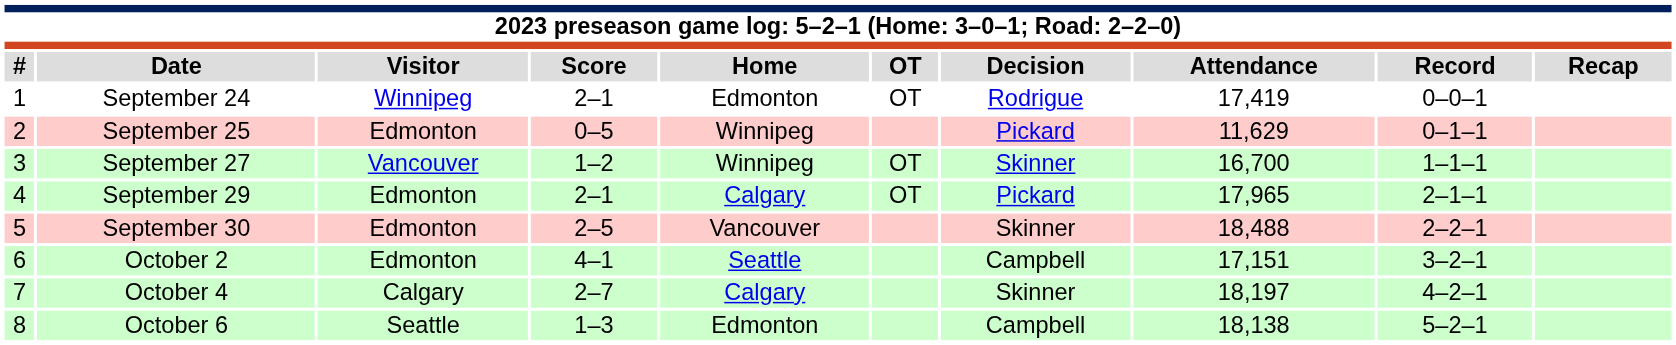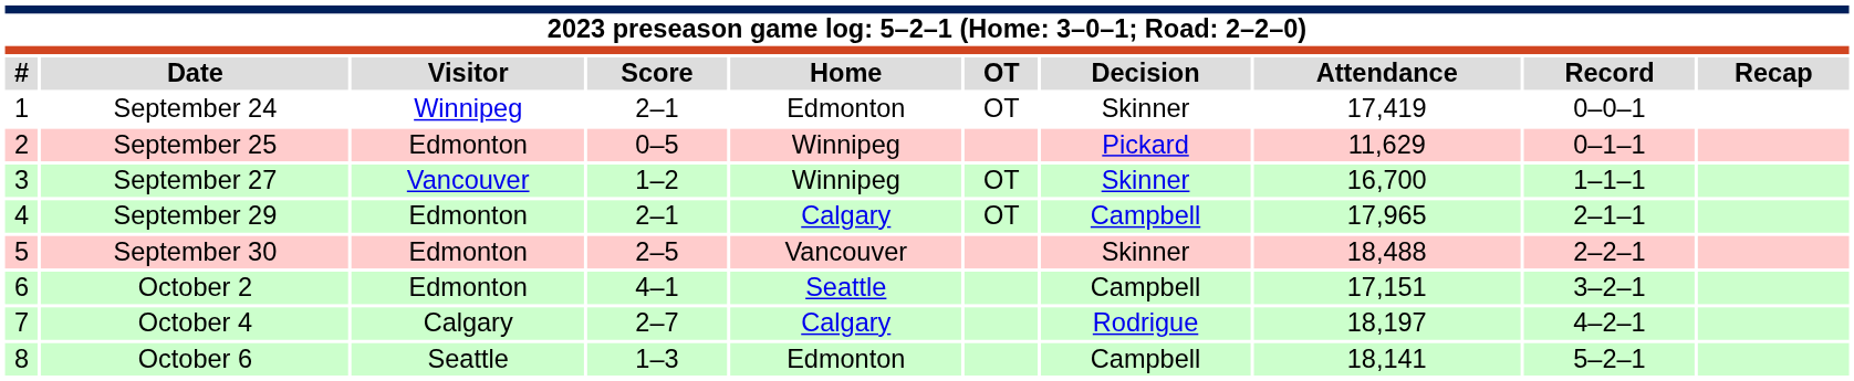September 24 | Decision: Rodrigue -> Skinner
September 29 | Decision: Pickard -> Campbell
October 4 | Decision: Skinner -> Rodrigue
October 6 | Attendance: 18,138 -> 18,141
